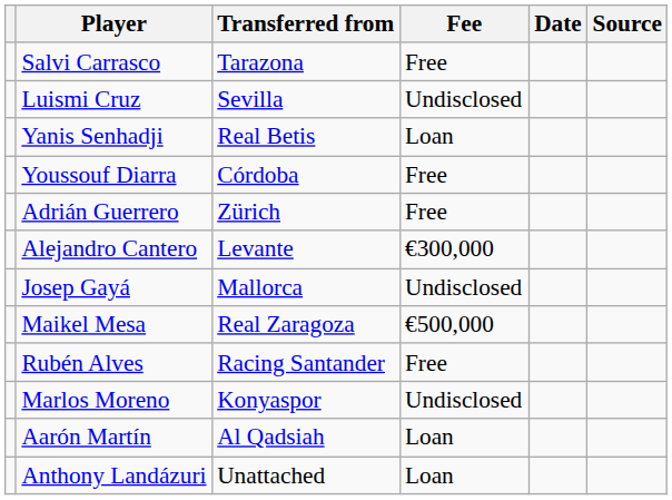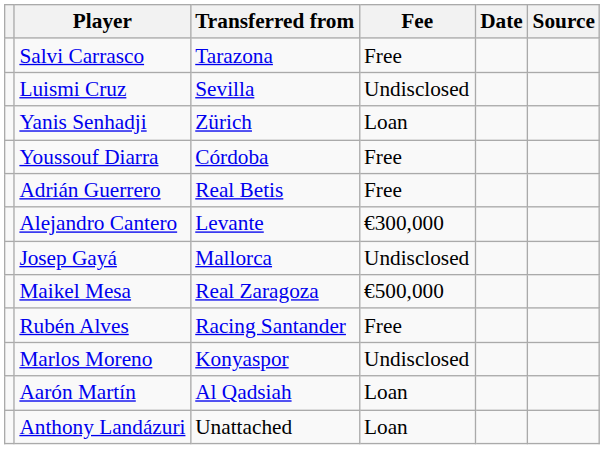Yanis Senhadji | Transferred from: Real Betis -> Zürich
Adrián Guerrero | Transferred from: Zürich -> Real Betis
